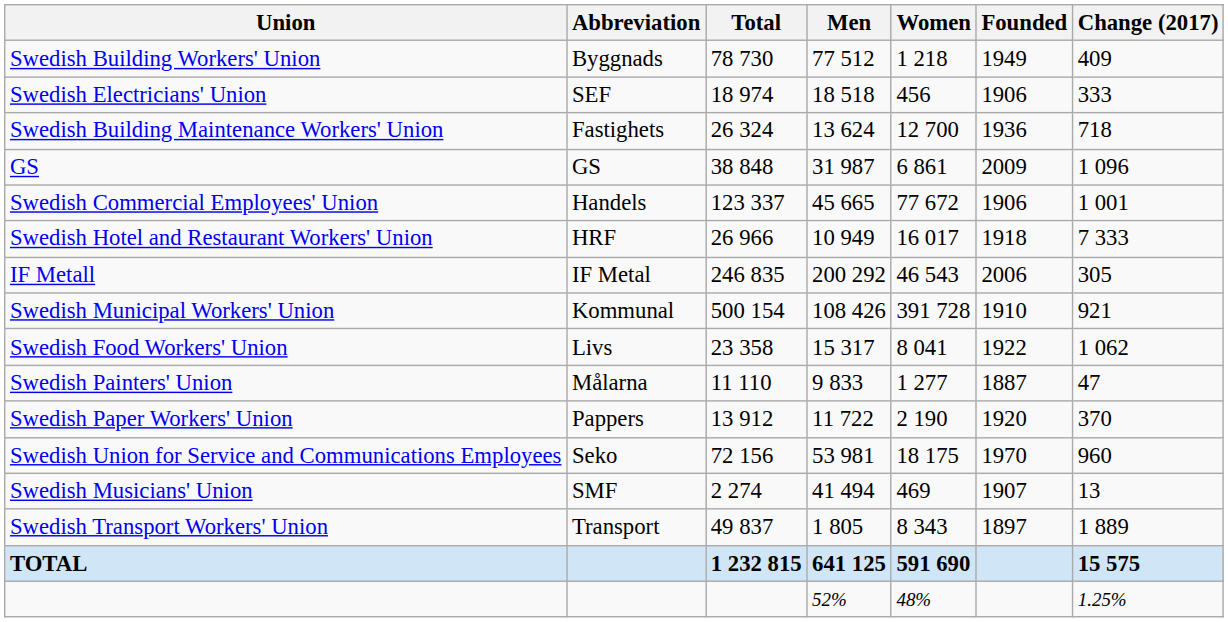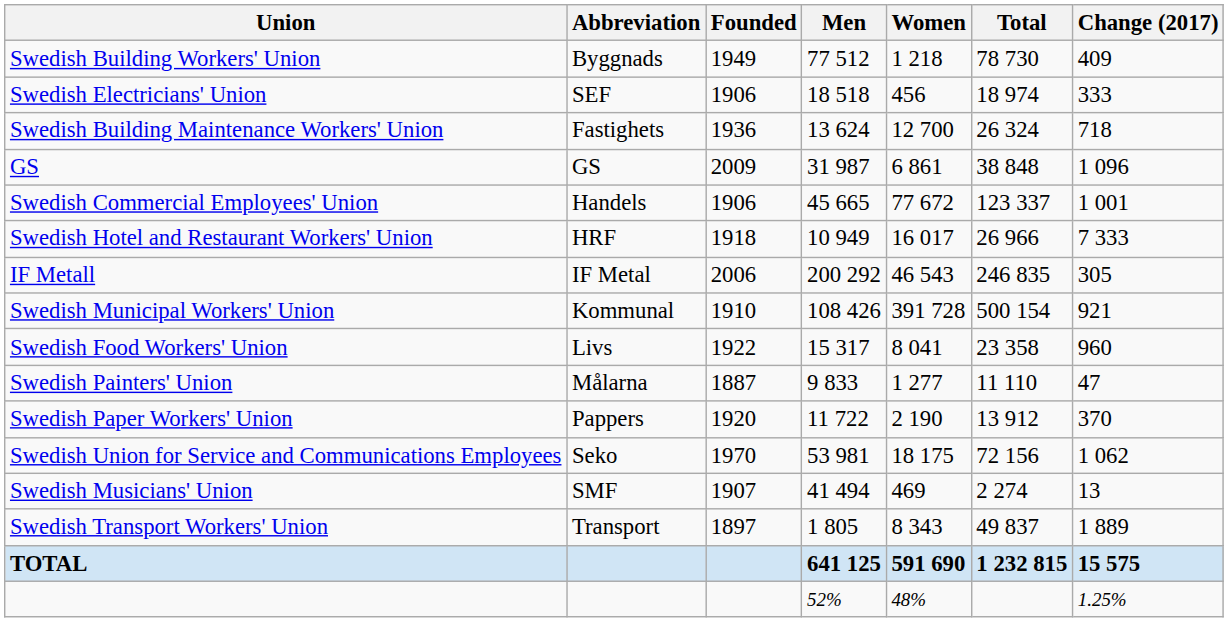columns swapped: Founded <-> Total
Swedish Food Workers' Union | Change (2017): 1 062 -> 960
Swedish Union for Service and Communications Employees | Change (2017): 960 -> 1 062
